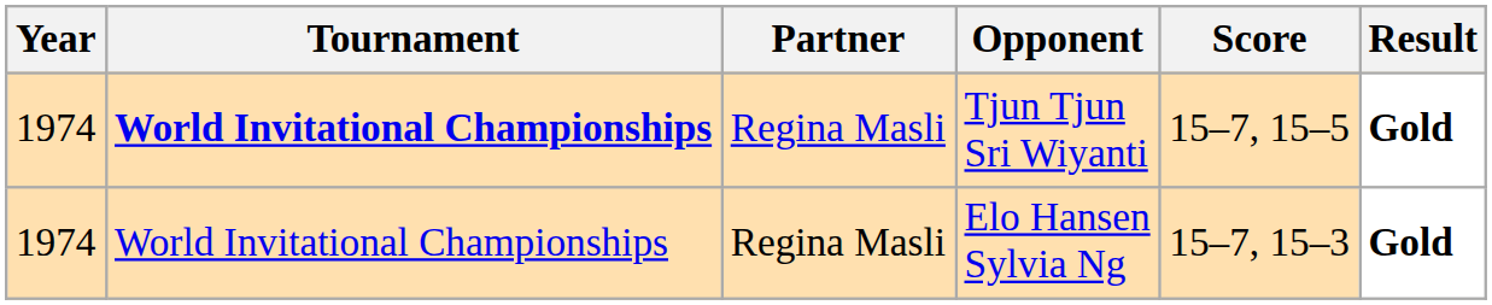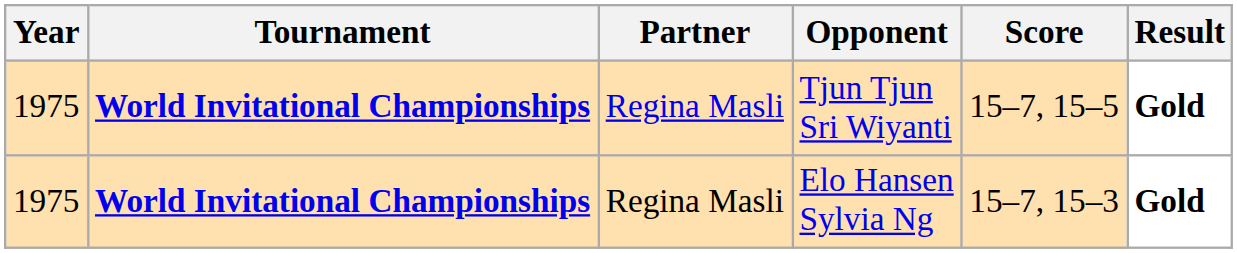Tjun Tjun Sri Wiyanti | Year: 1974 -> 1975
Elo Hansen Sylvia Ng | Year: 1974 -> 1975
Elo Hansen Sylvia Ng | Tournament: normal -> bold
